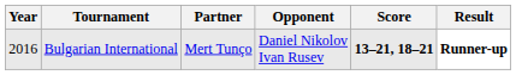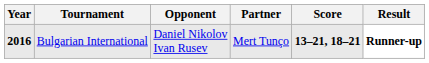columns swapped: Partner <-> Opponent
Bulgarian International | Year: normal -> bold
